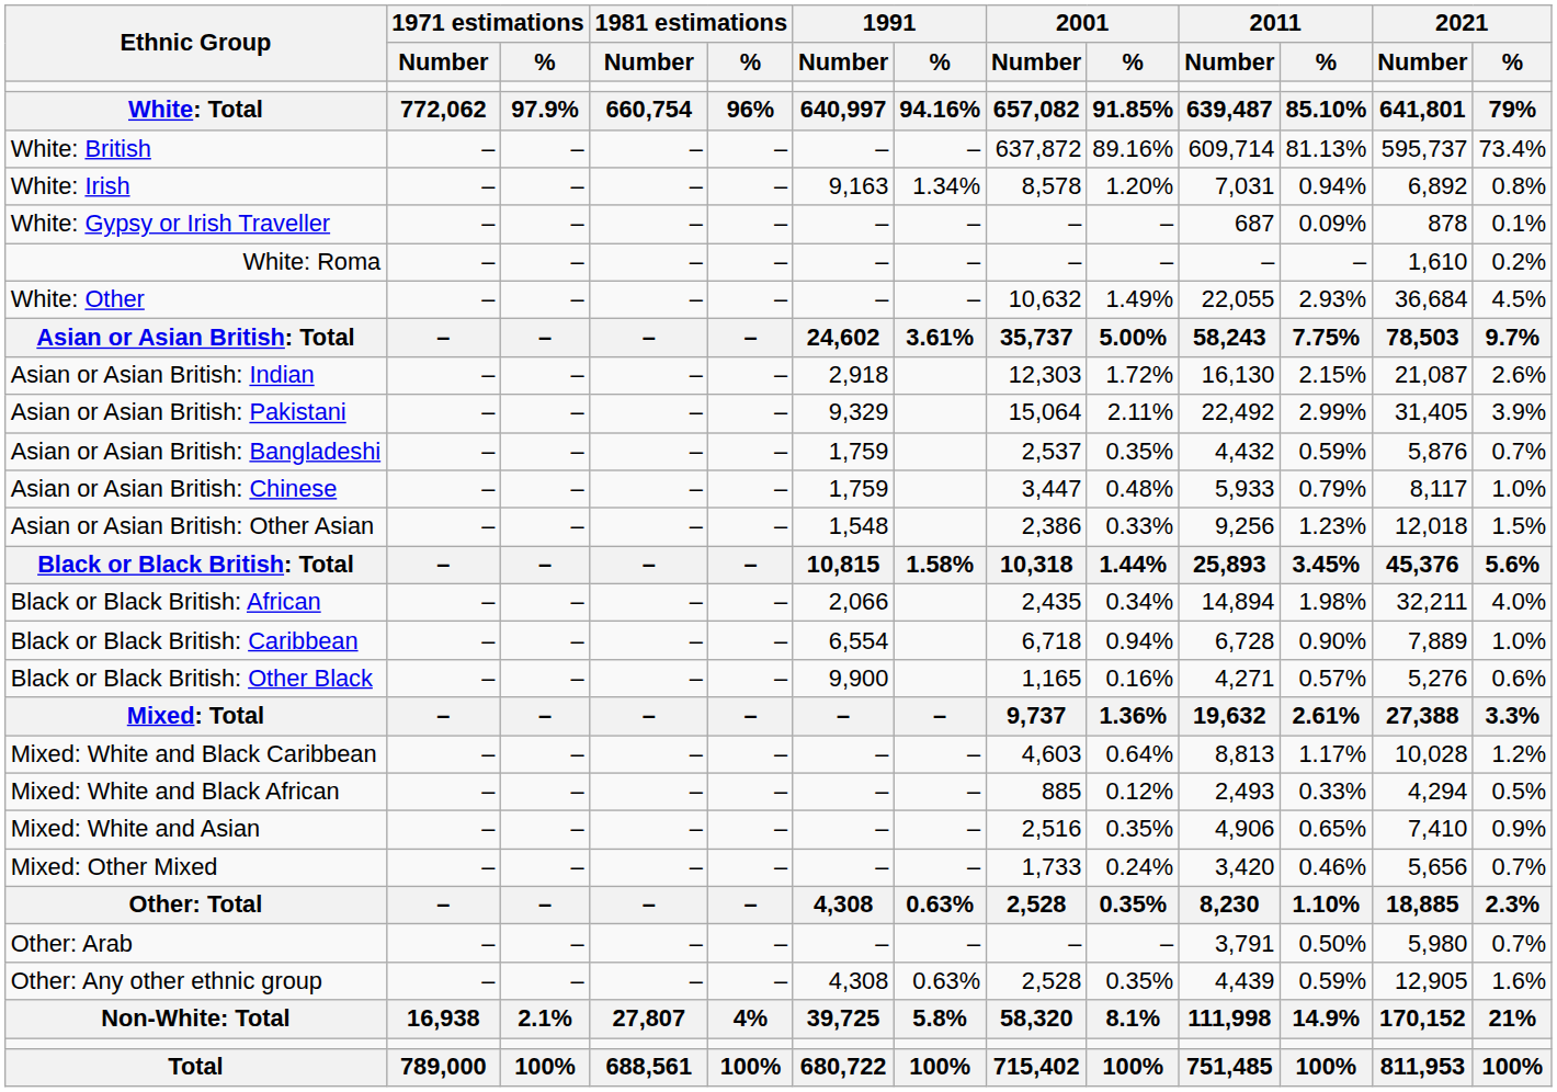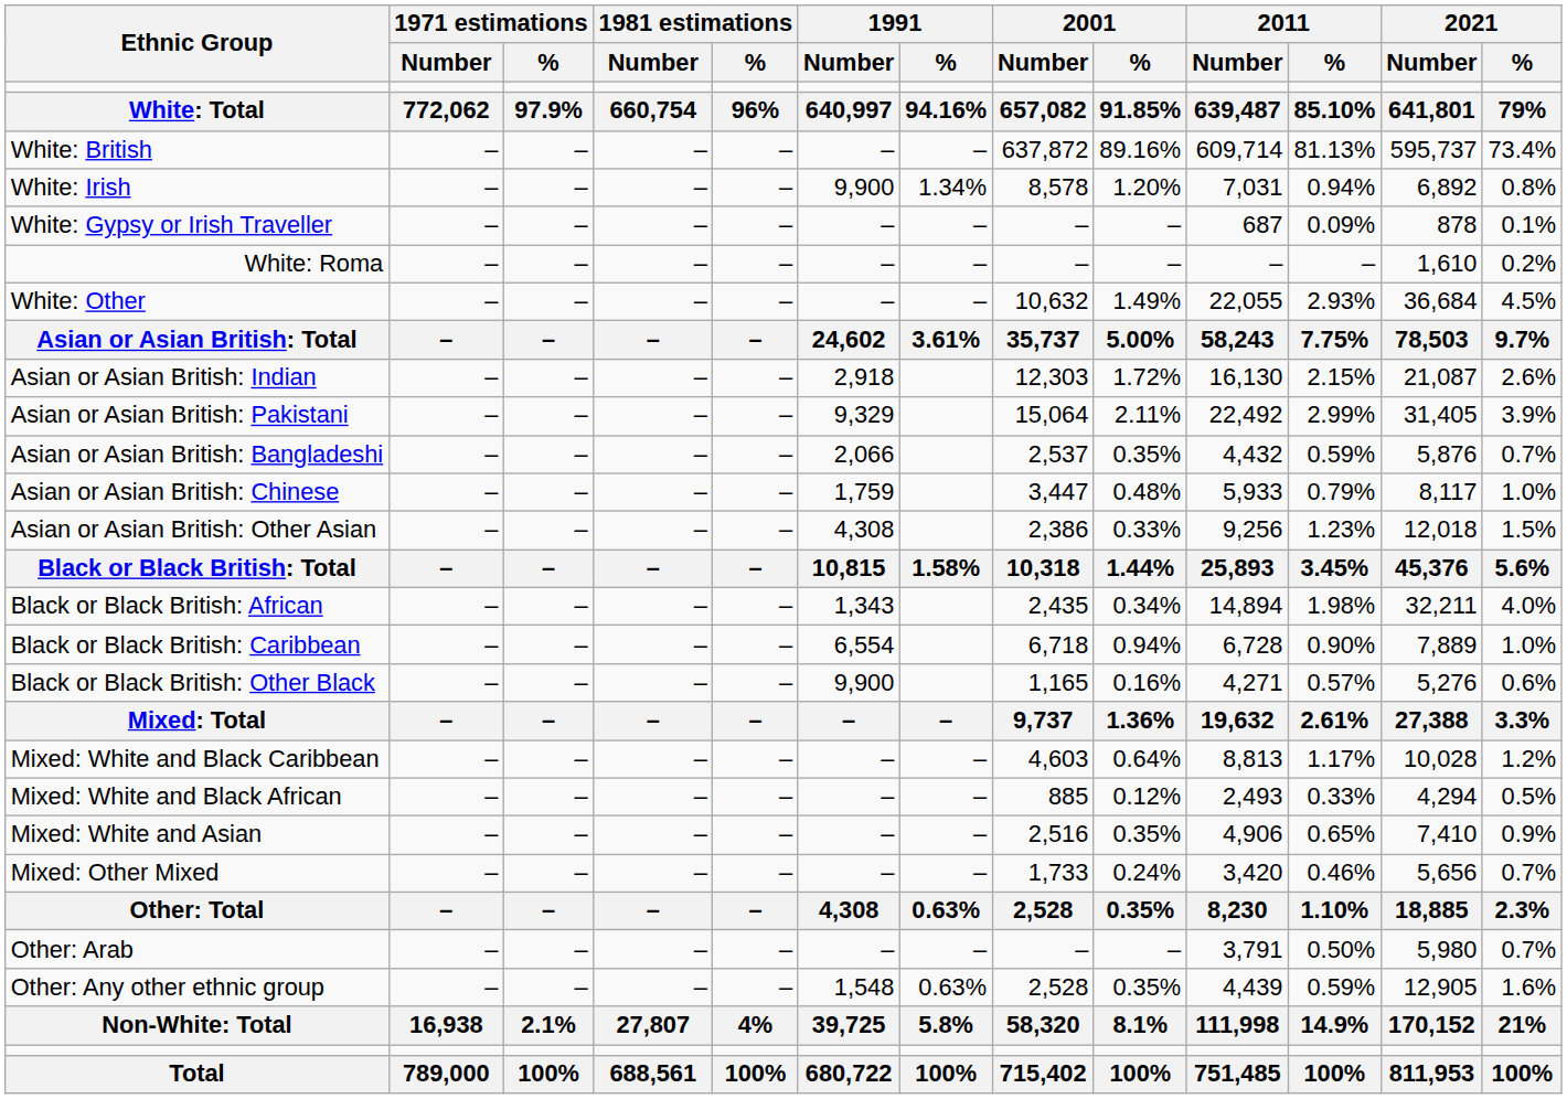White: Irish | 1991 / Number: 9,163 -> 9,900
Asian or Asian British: Bangladeshi | 1991 / Number: 1,759 -> 2,066
Asian or Asian British: Other Asian | 1991 / Number: 1,548 -> 4,308
Black or Black British: African | 1991 / Number: 2,066 -> 1,343
Other: Any other ethnic group | 1991 / Number: 4,308 -> 1,548
